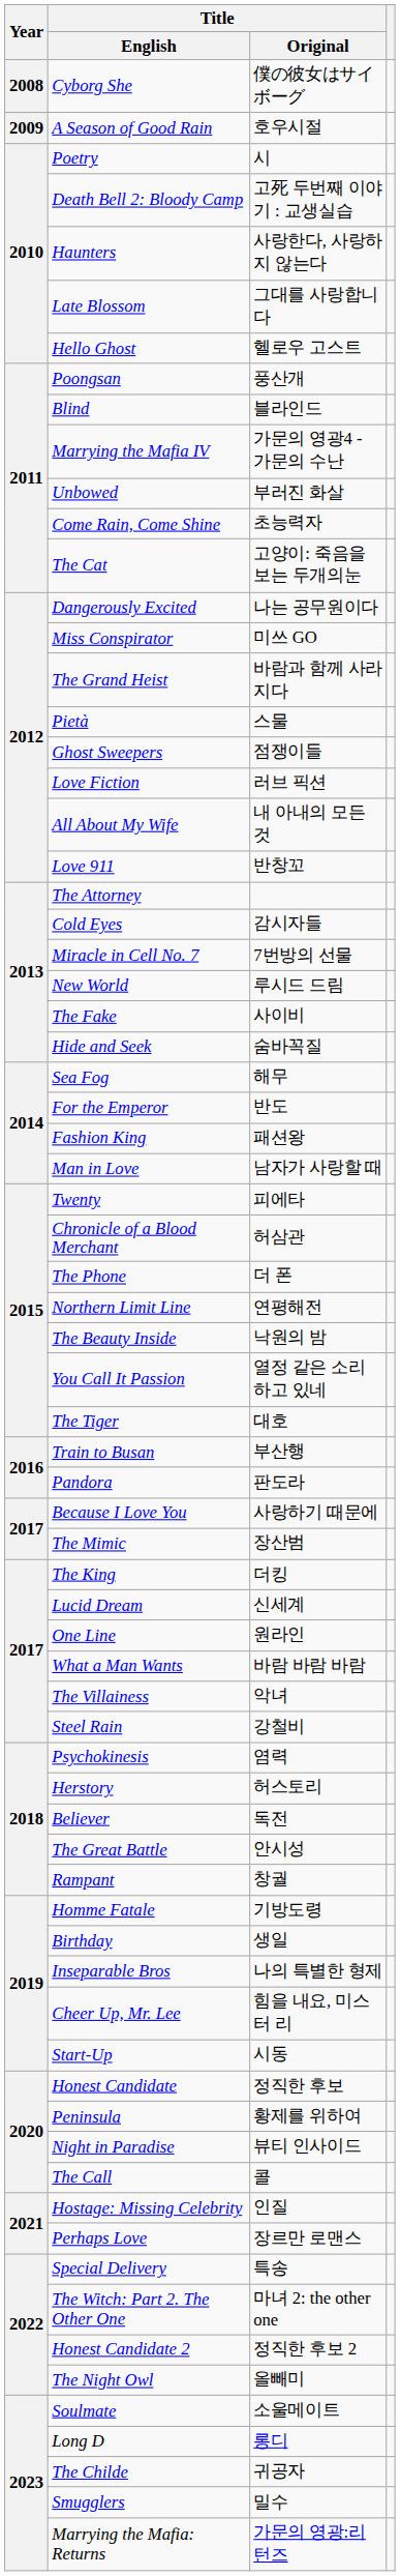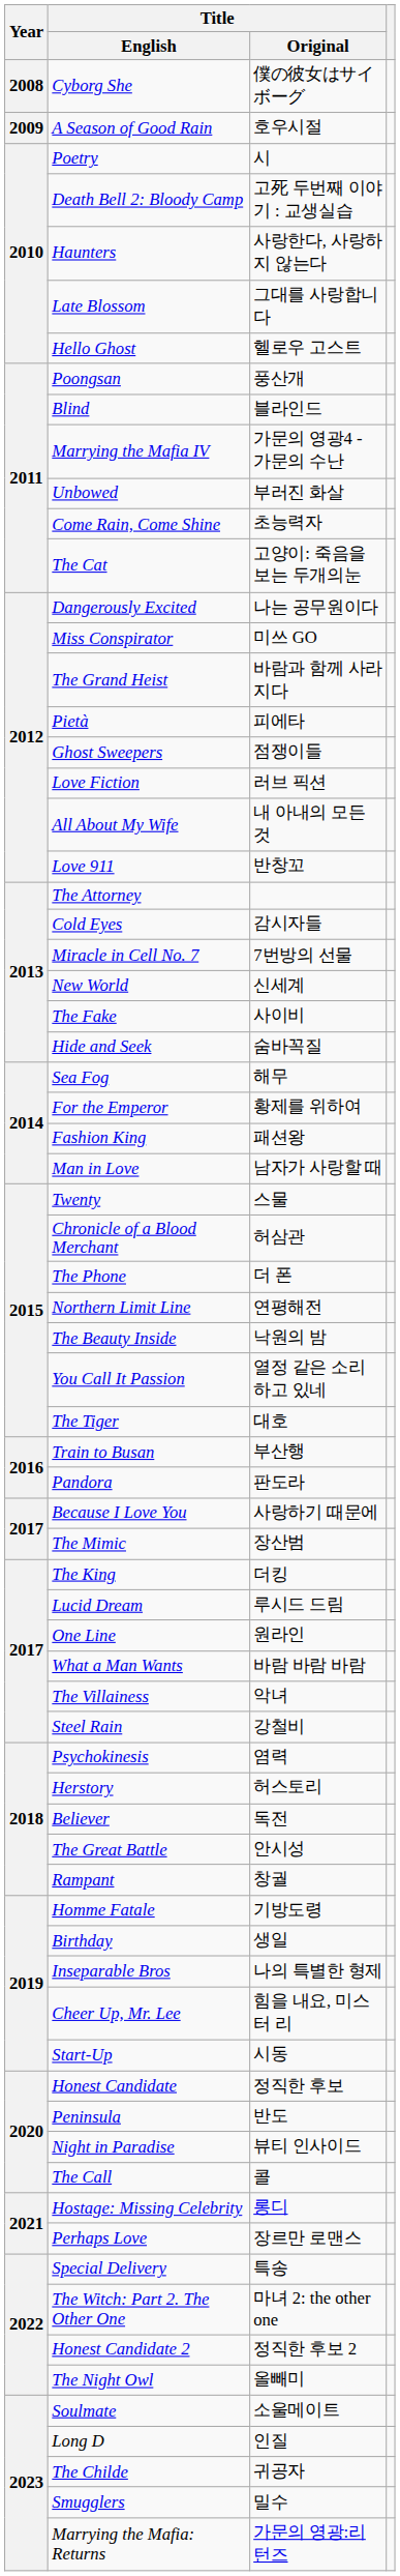Pietà | Title / Original: 스물 -> 피에타
New World | Title / Original: 루시드 드림 -> 신세계
For the Emperor | Title / Original: 반도 -> 황제를 위하여
Twenty | Title / Original: 피에타 -> 스물
Lucid Dream | Title / Original: 신세계 -> 루시드 드림
Peninsula | Title / Original: 황제를 위하여 -> 반도
Hostage: Missing Celebrity | Title / Original: 인질 -> 롱디
Long D | Title / Original: 롱디 -> 인질
